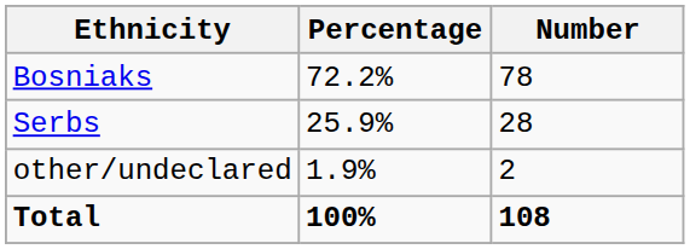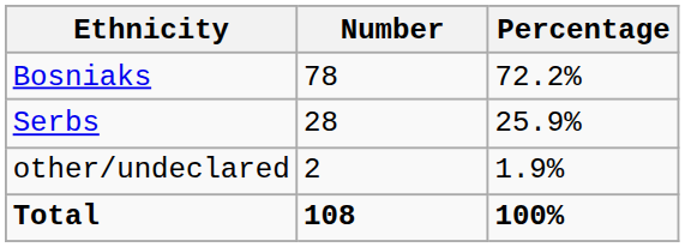columns swapped: Number <-> Percentage
